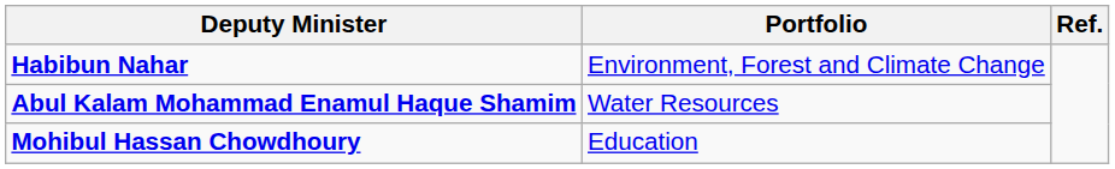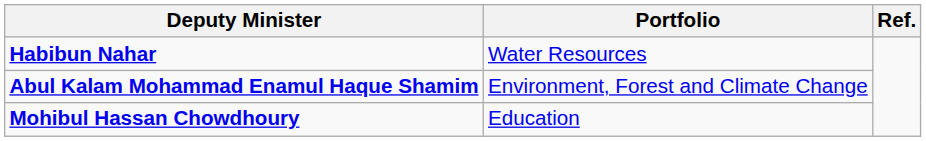Habibun Nahar | Portfolio: Environment, Forest and Climate Change -> Water Resources
Abul Kalam Mohammad Enamul Haque Shamim | Portfolio: Water Resources -> Environment, Forest and Climate Change
